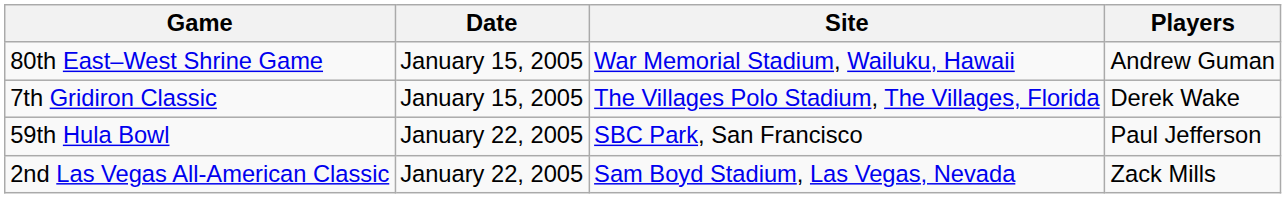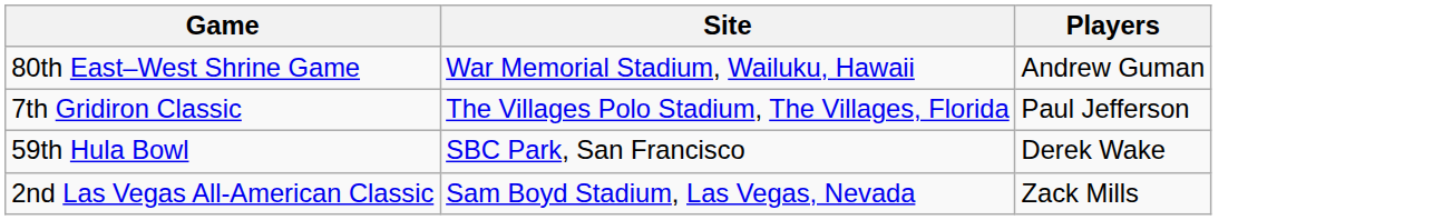- column: Date | January 15, 2005 | January 15, 2005 | January 22, 2005 | January 22, 2005
7th Gridiron Classic | Players: Derek Wake -> Paul Jefferson
59th Hula Bowl | Players: Paul Jefferson -> Derek Wake
